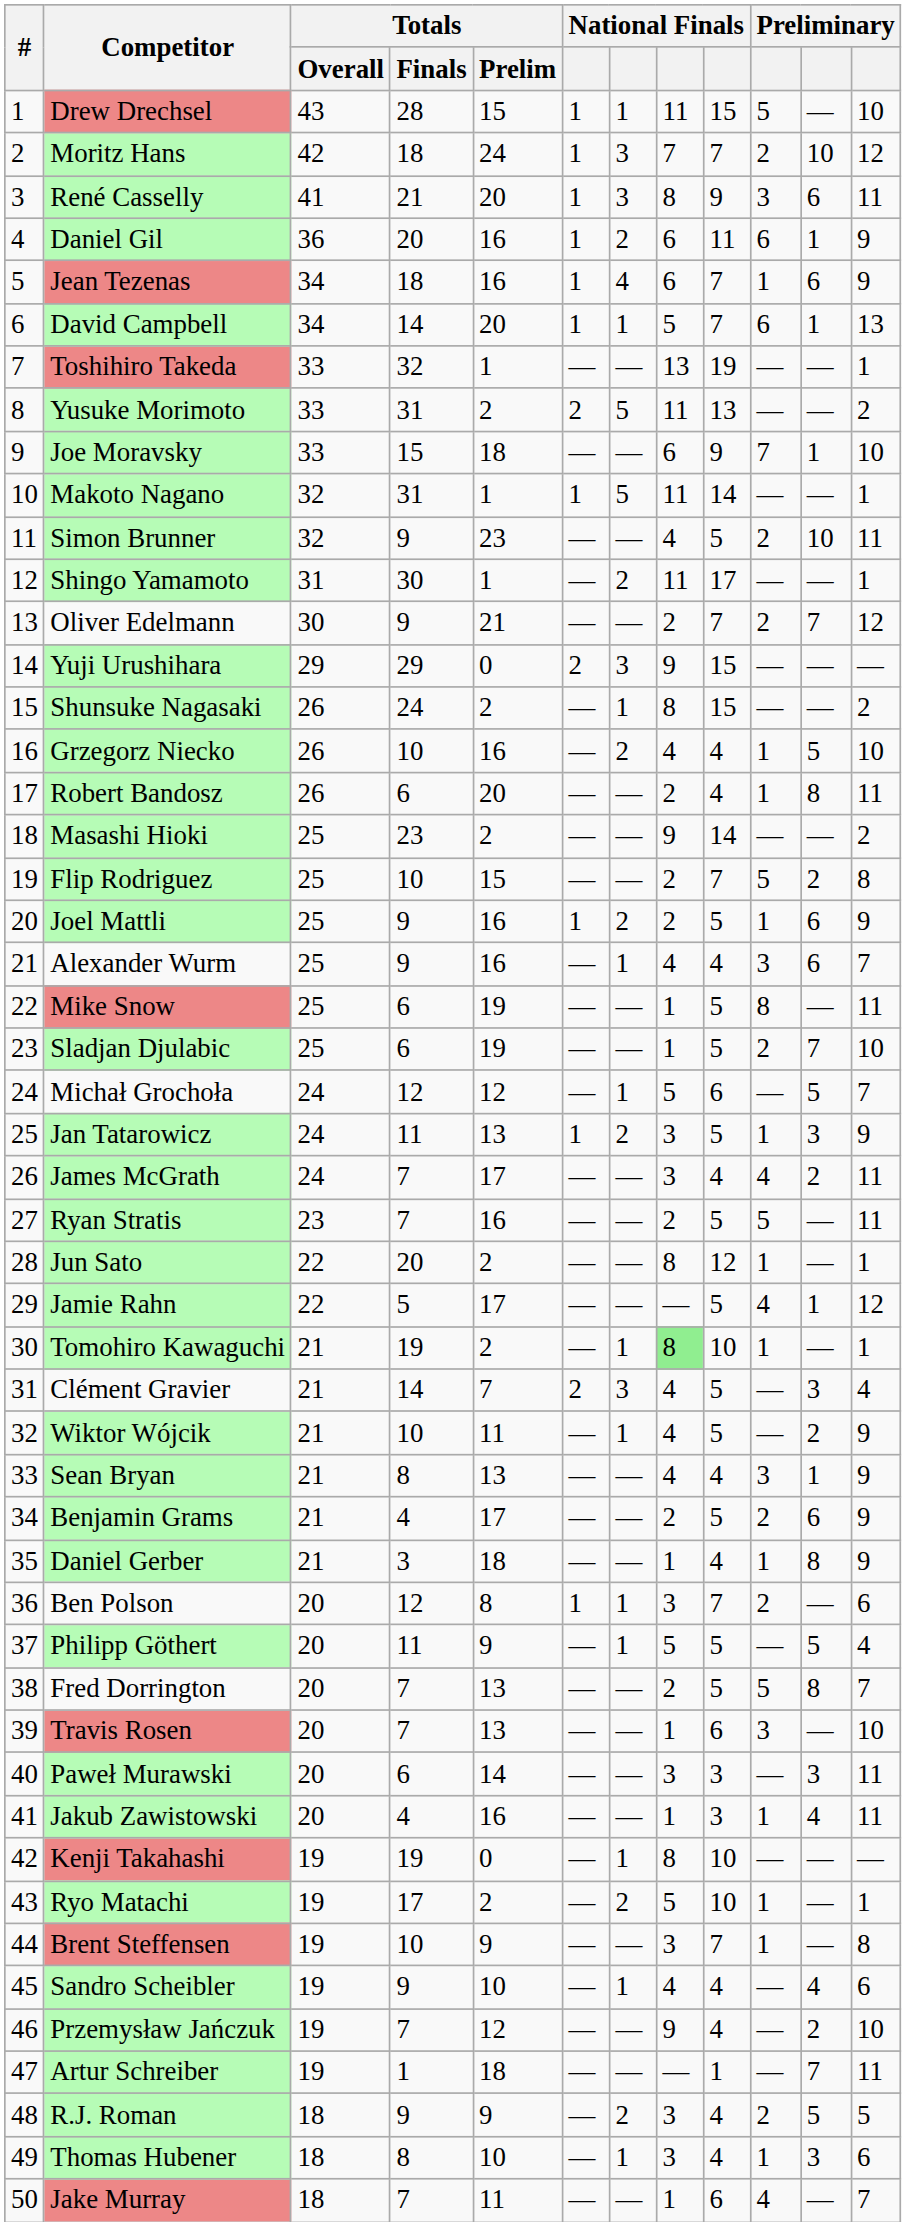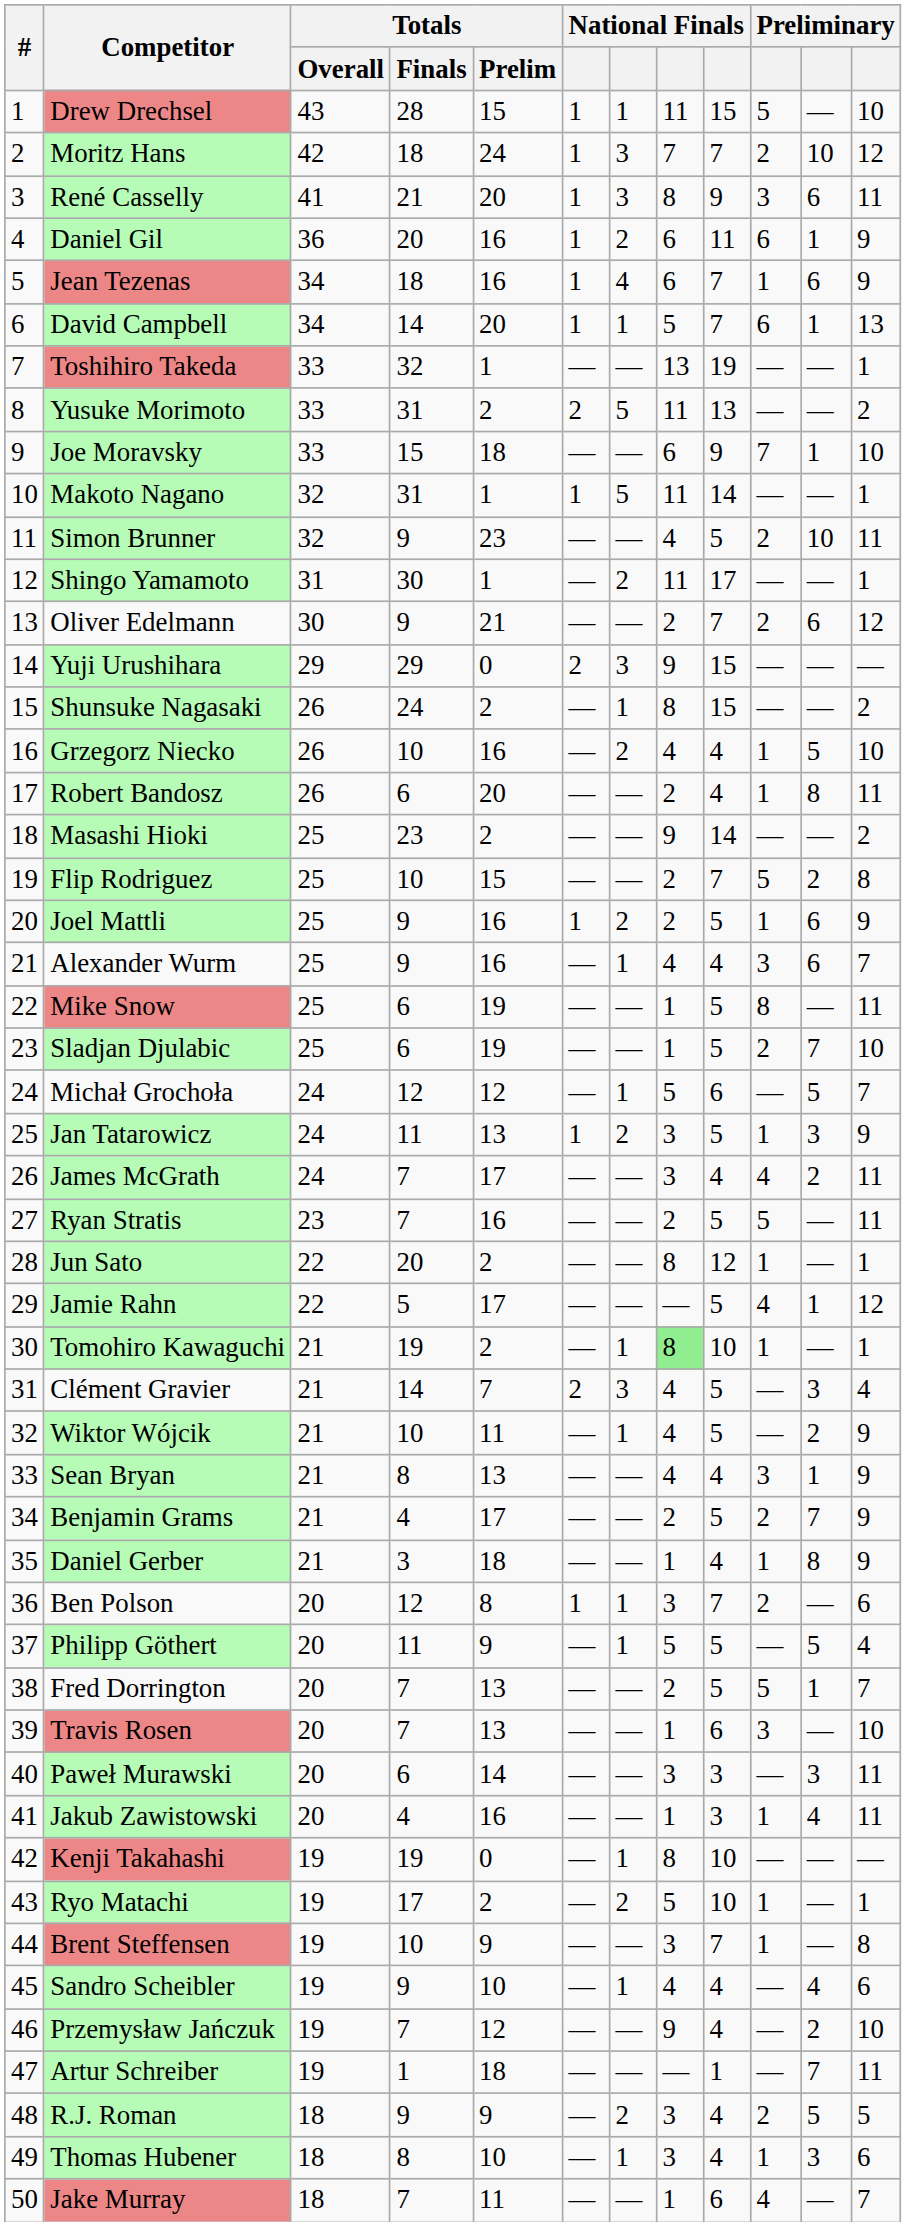Oliver Edelmann | column 11: 7 -> 6
Benjamin Grams | column 11: 6 -> 7
Fred Dorrington | column 11: 8 -> 1
